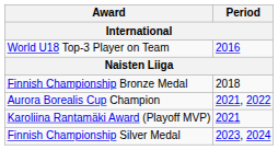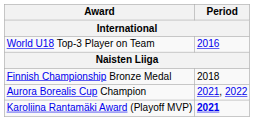Karoliina Rantamäki Award (Playoff MVP) | Period: normal -> bold
- row: Finnish Championship Silver Medal | 2023, 2024
